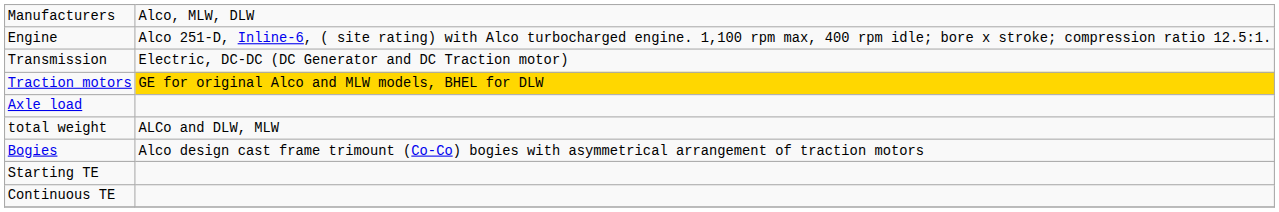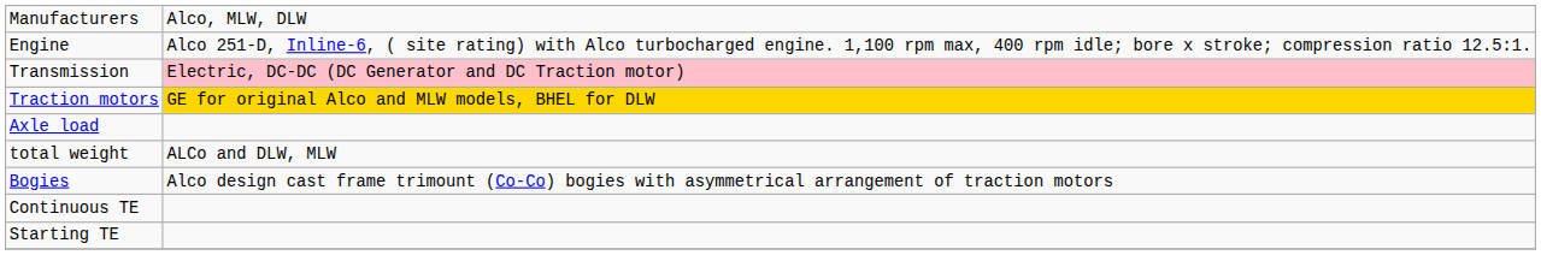Transmission | column 2: no background -> pink background
rows swapped: Starting TE <-> Continuous TE
